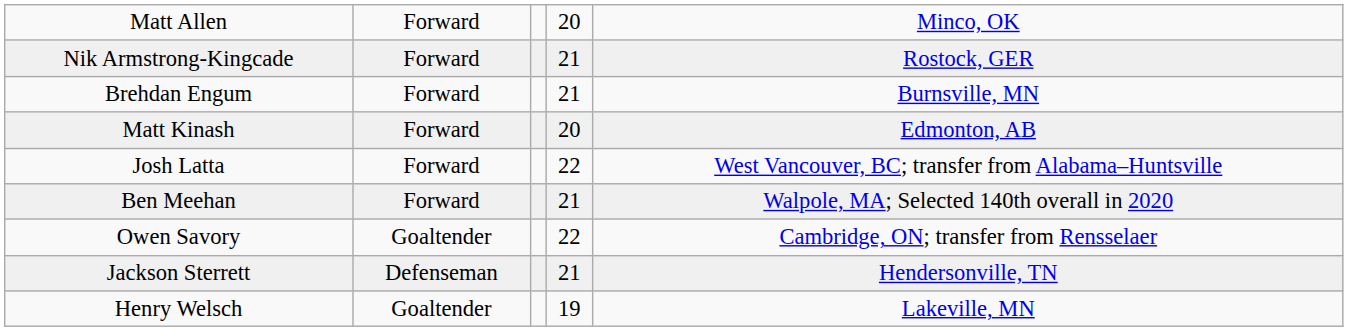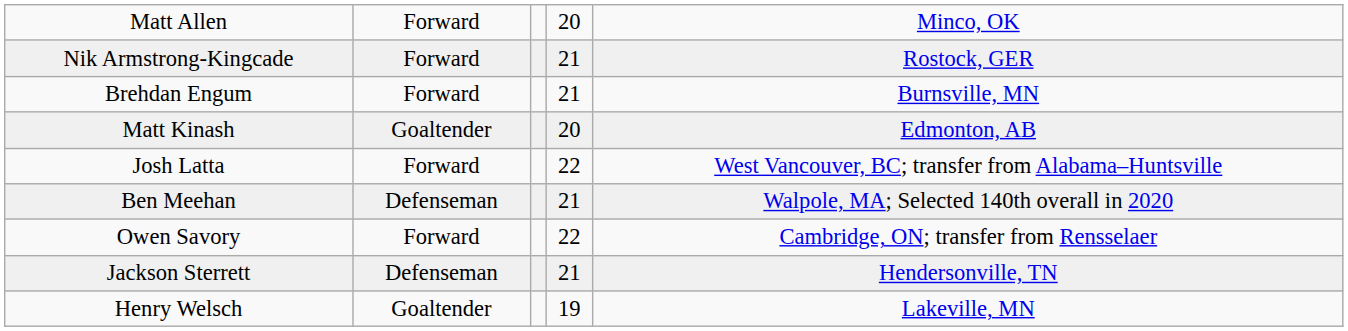Matt Kinash | column 2: Forward -> Goaltender
Ben Meehan | column 2: Forward -> Defenseman
Owen Savory | column 2: Goaltender -> Forward
